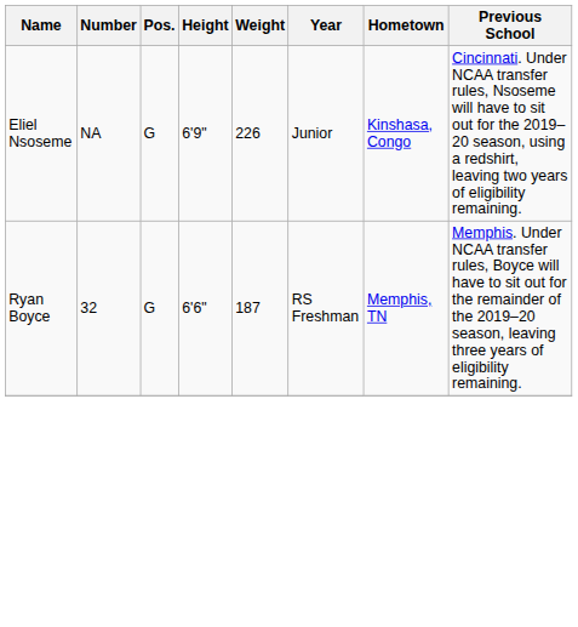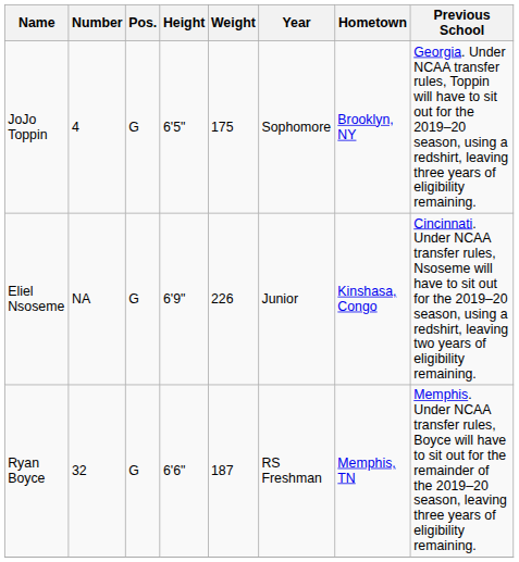+ row: JoJo Toppin | 4 | G | 6'5" | 175 | Sophomore | Brooklyn, NY | Georgia. Under NCAA transfer rules, Toppin will have to sit out for the 2019–20 season, using a redshirt, leaving three years of eligibility remaining.
